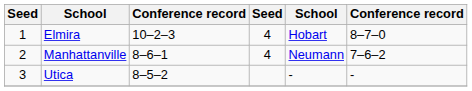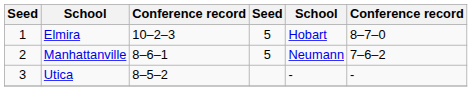Elmira | column 4: 4 -> 5
Manhattanville | column 4: 4 -> 5
